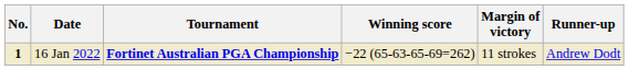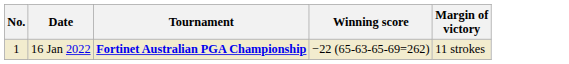- column: Runner-up | Andrew Dodt
16 Jan 2022 | No.: bold -> normal
